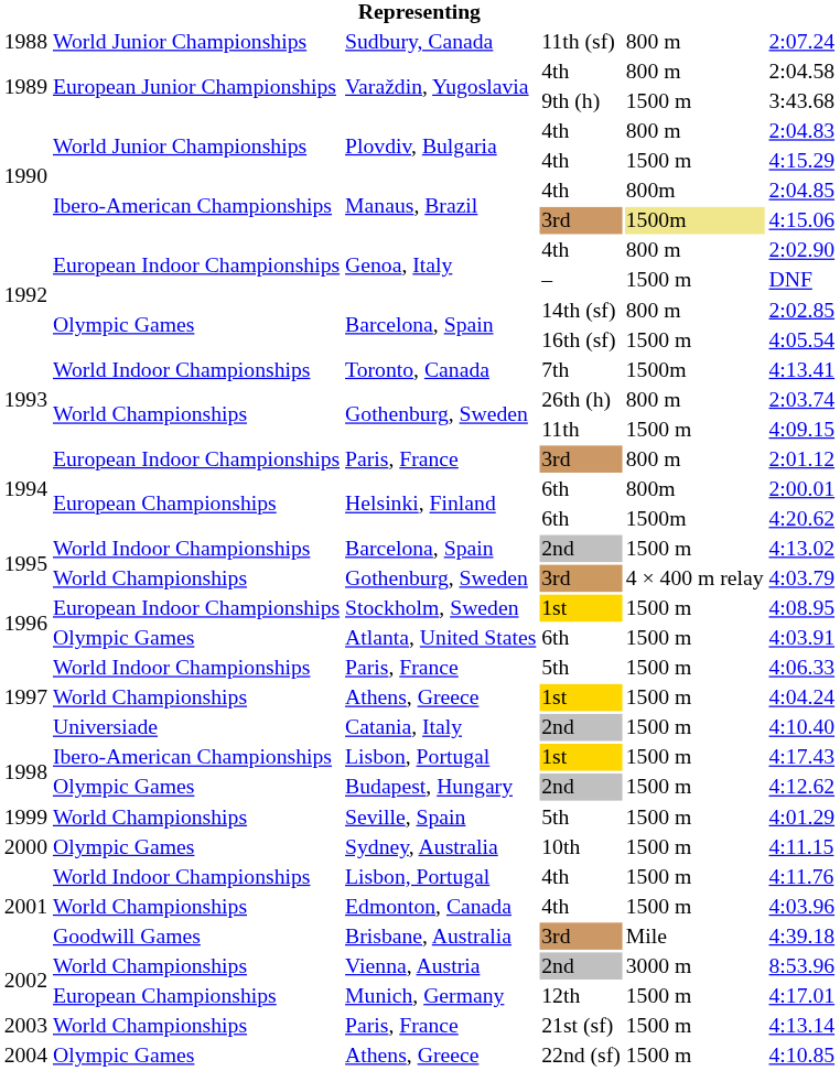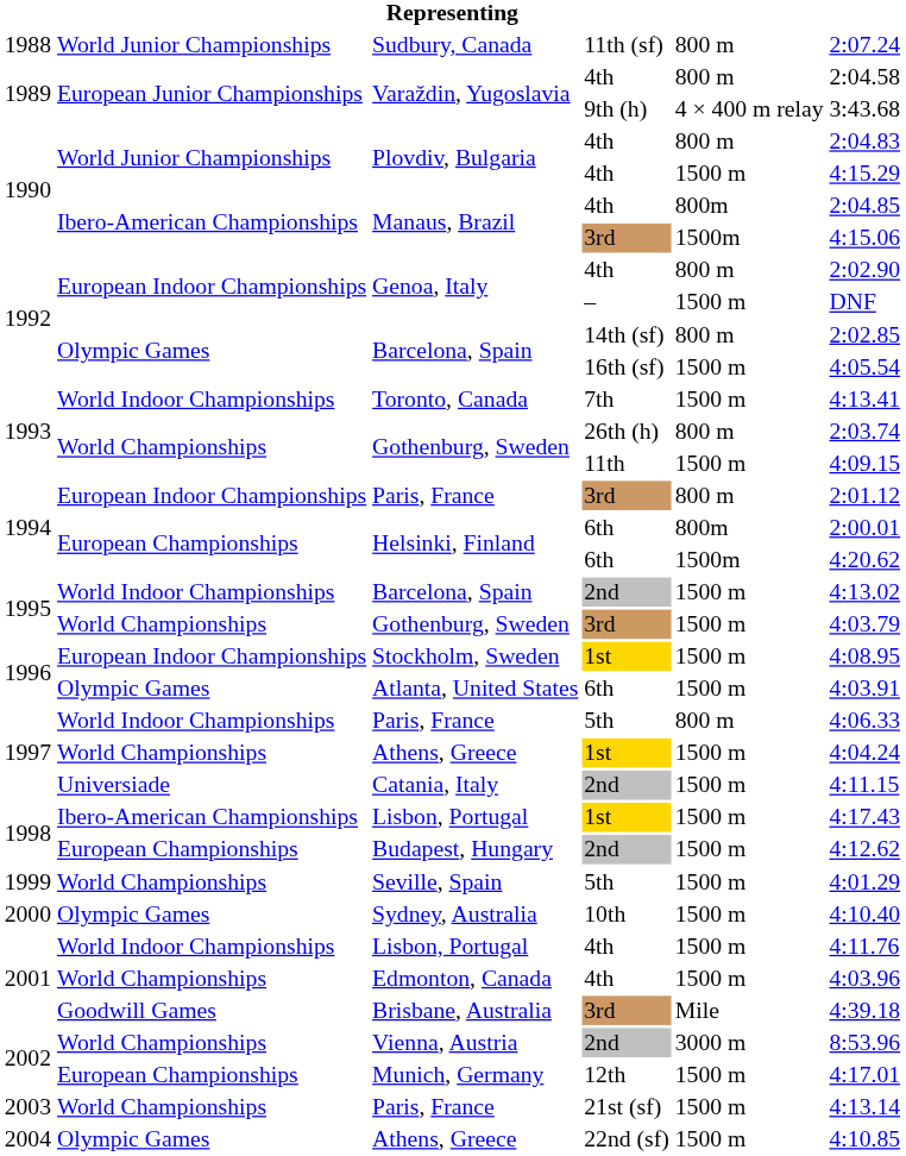Varaždin, Yugoslavia / 9th (h) | column 5: 1500 m -> 4 × 400 m relay
Manaus, Brazil / 3rd | column 5: khaki background -> no background
Toronto, Canada | column 5: 1500m -> 1500 m
Gothenburg, Sweden / 3rd | column 5: 4 × 400 m relay -> 1500 m
Paris, France / 5th | column 5: 1500 m -> 800 m
Catania, Italy | column 6: 4:10.40 -> 4:11.15
Budapest, Hungary | column 2: Olympic Games -> European Championships
Sydney, Australia | column 6: 4:11.15 -> 4:10.40
